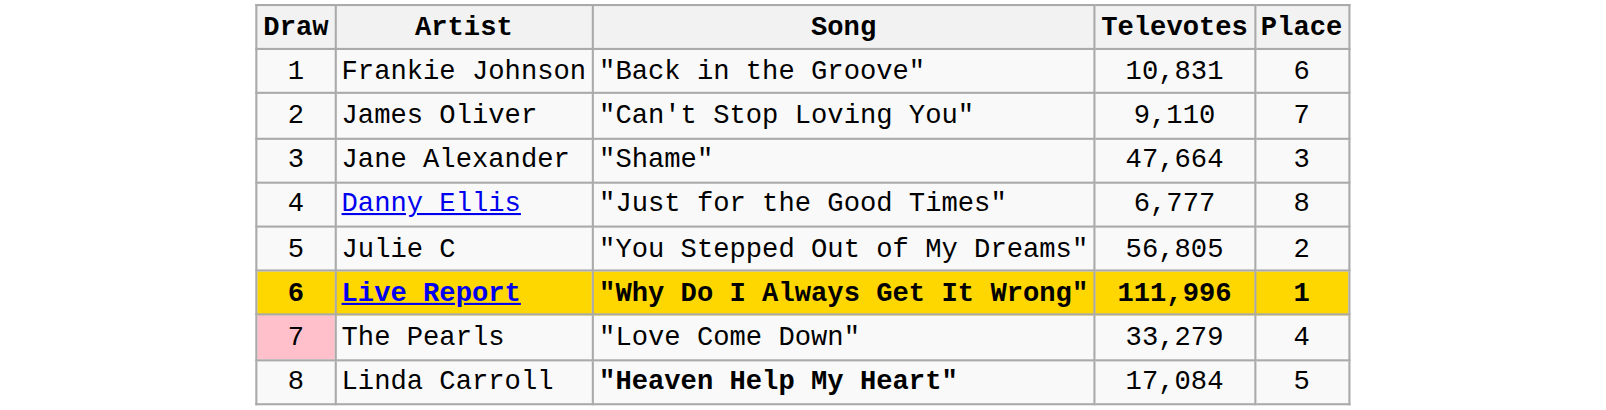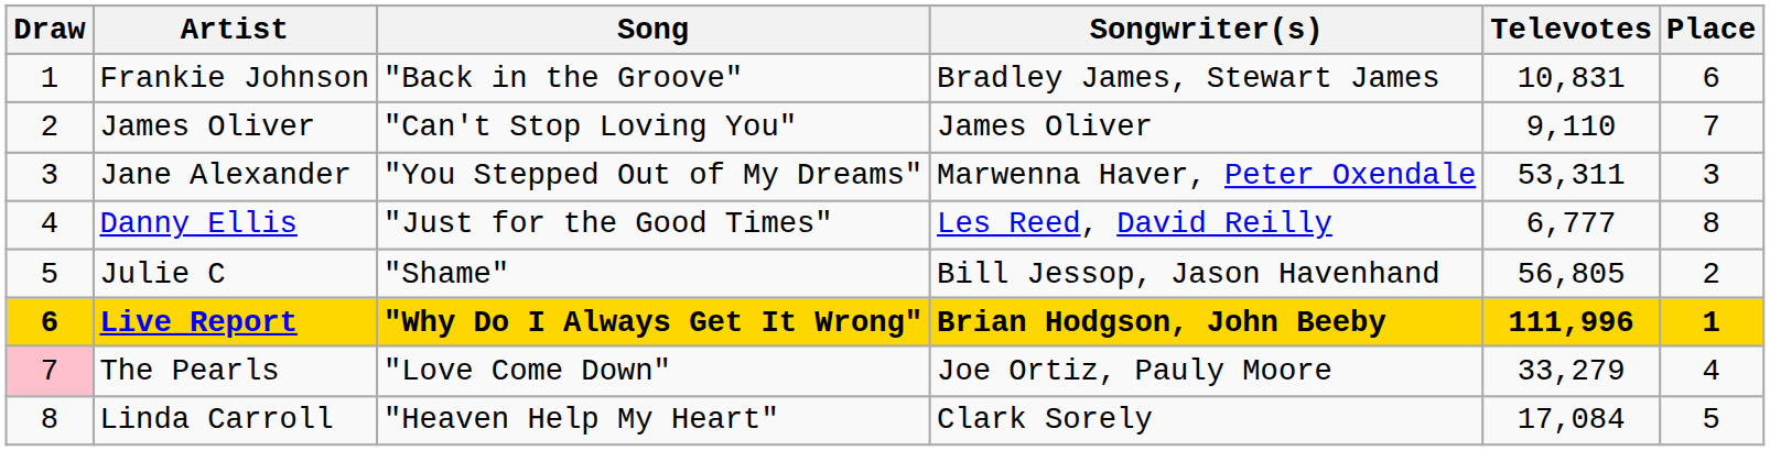+ column: Songwriter(s) | Bradley James, Stewart James | James Oliver | Marwenna Haver, Peter Oxendale | Les Reed, David Reilly | Bill Jessop, Jason Havenhand | Brian Hodgson, John Beeby | Joe Ortiz, Pauly Moore | Clark Sorely
Jane Alexander | Song: "Shame" -> "You Stepped Out of My Dreams"
Jane Alexander | Televotes: 47,664 -> 53,311
Julie C | Song: "You Stepped Out of My Dreams" -> "Shame"
Linda Carroll | Song: bold -> normal
